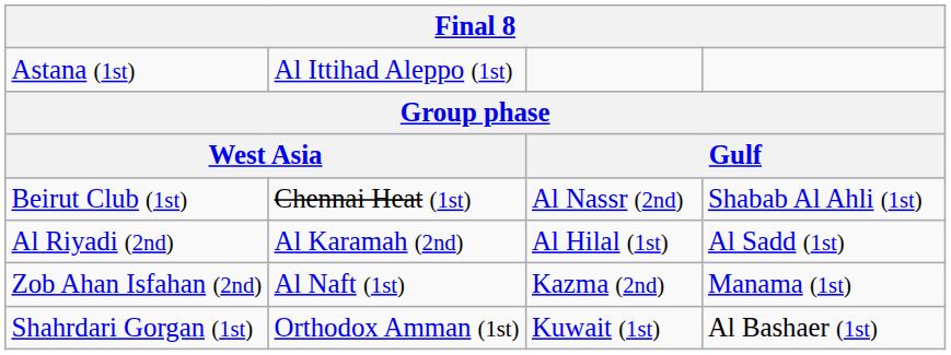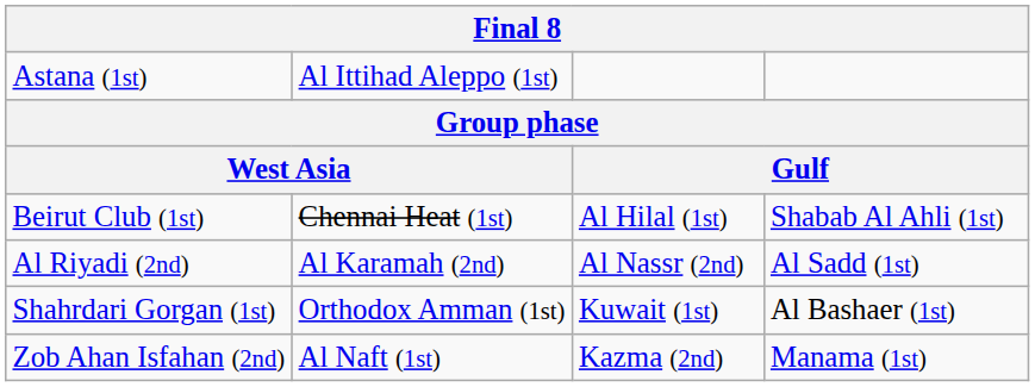Beirut Club (1st) | column 3: Al Nassr (2nd) -> Al Hilal (1st)
Al Riyadi (2nd) | column 3: Al Hilal (1st) -> Al Nassr (2nd)
rows swapped: Shahrdari Gorgan (1st) <-> Zob Ahan Isfahan (2nd)
